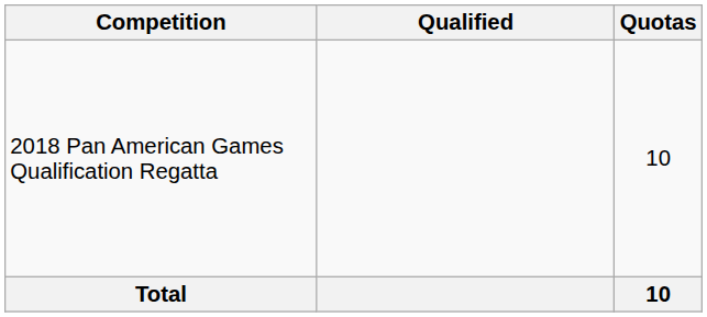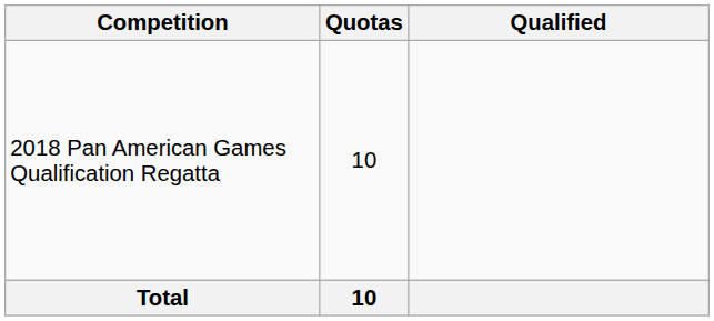columns swapped: Quotas <-> Qualified
